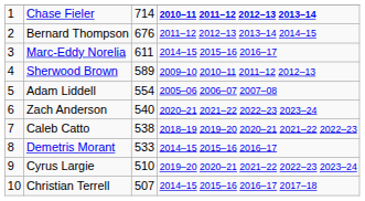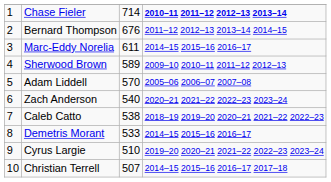Adam Liddell | column 3: 554 -> 570
